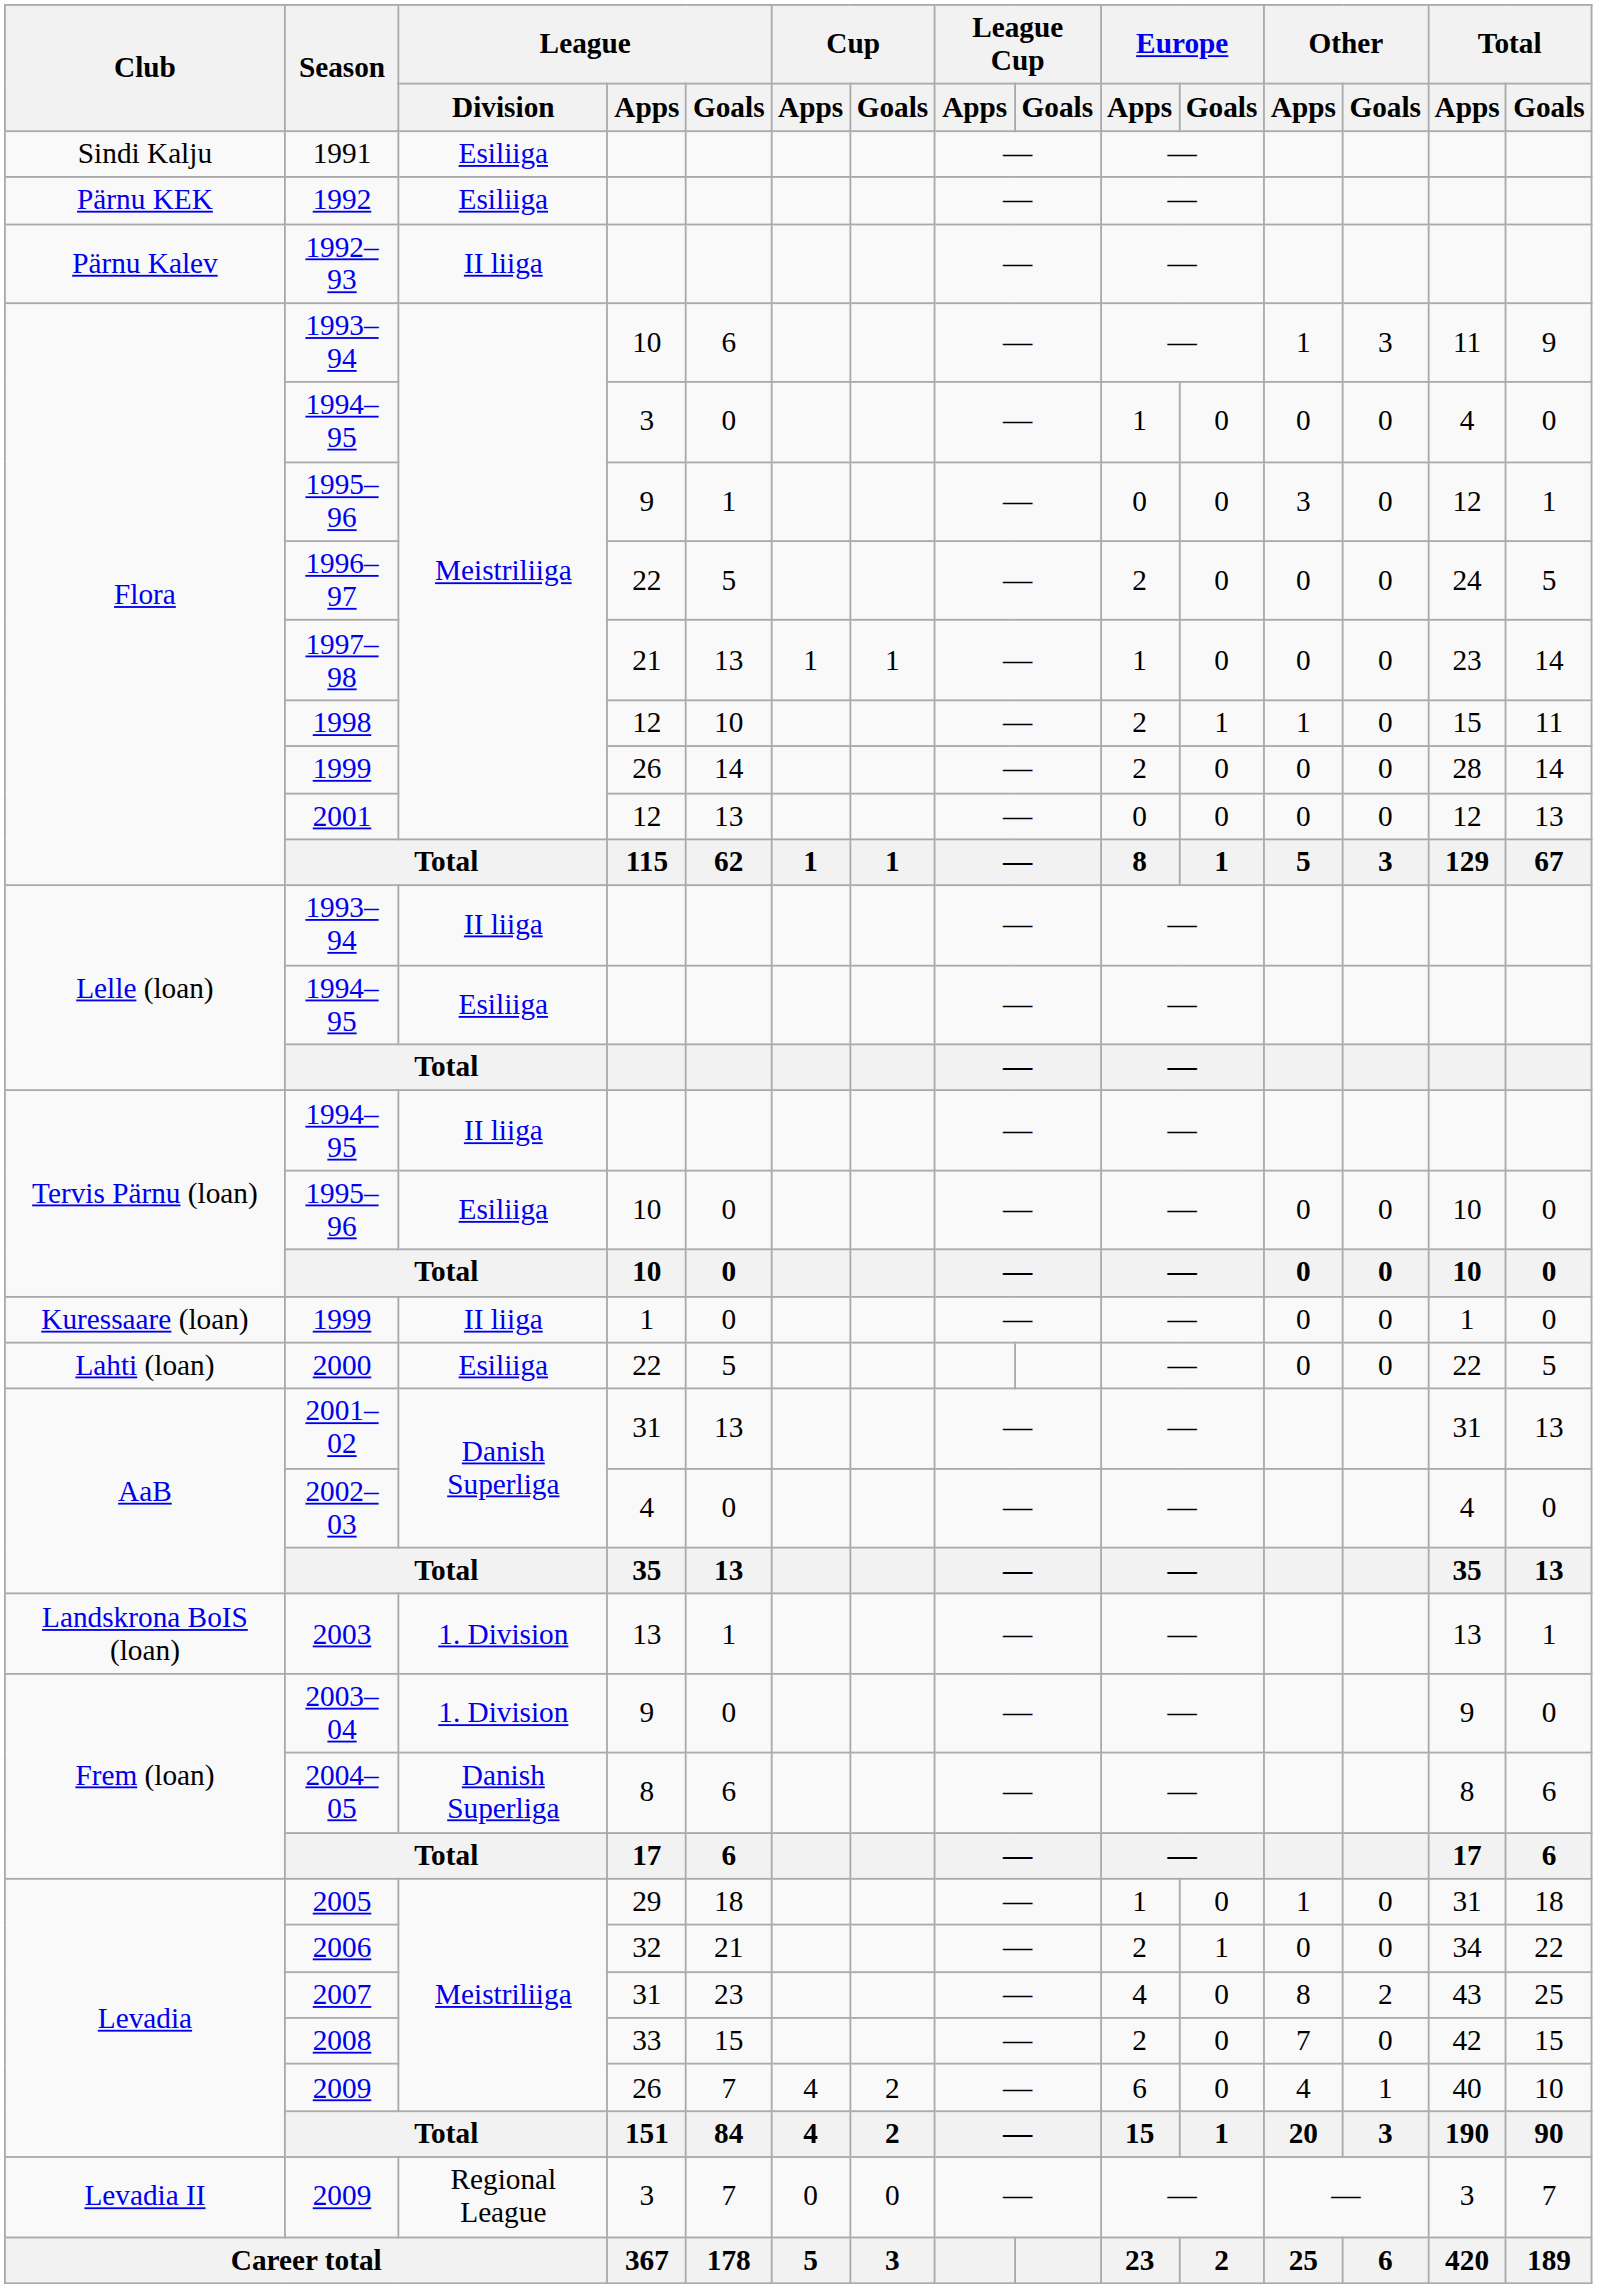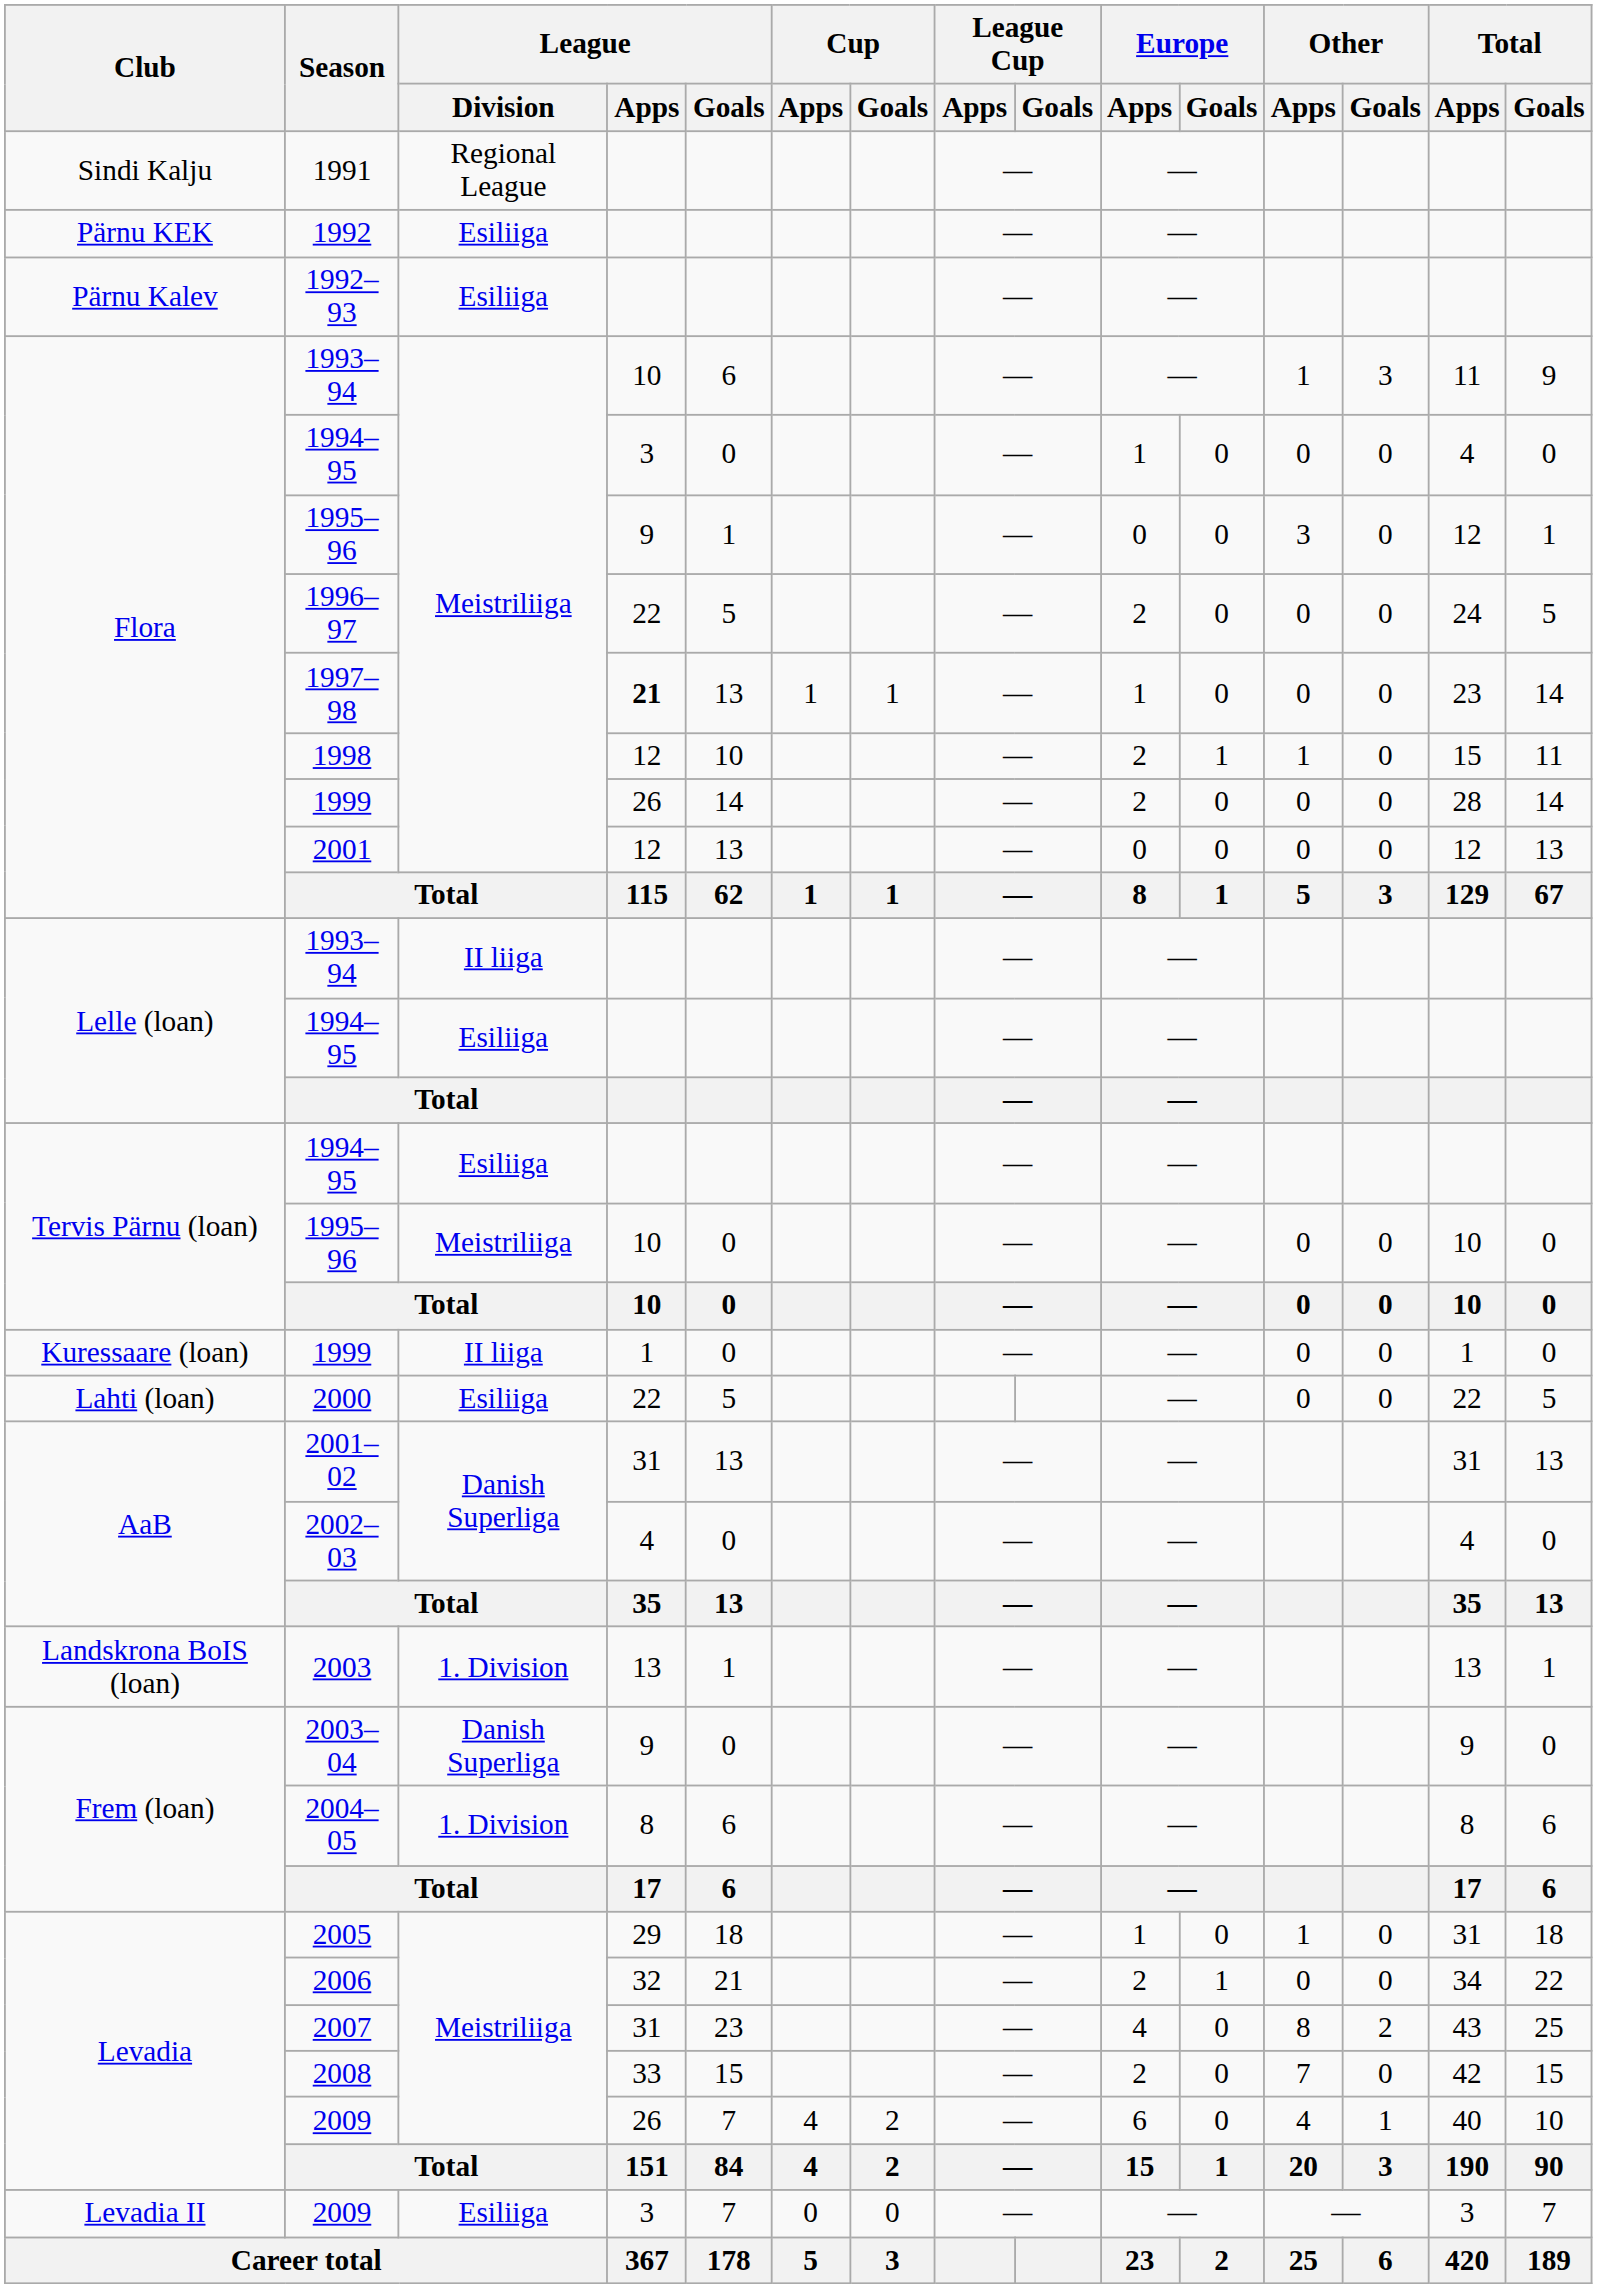1991 | League / Division: Esiliiga -> Regional League
1992–93 | League / Division: II liiga -> Esiliiga
1997–98 | League / Apps: normal -> bold
Tervis Pärnu (loan) / 1994–95 | League / Division: II liiga -> Esiliiga
Tervis Pärnu (loan) / 1995–96 | League / Division: Esiliiga -> Meistriliiga
2003–04 | League / Division: 1. Division -> Danish Superliga
2004–05 | League / Division: Danish Superliga -> 1. Division
Levadia II / 2009 | League / Division: Regional League -> Esiliiga
